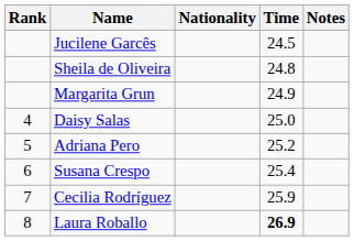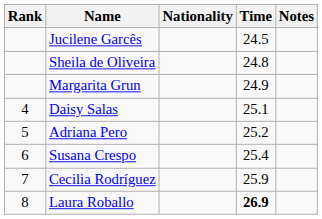Daisy Salas | Time: 25.0 -> 25.1
